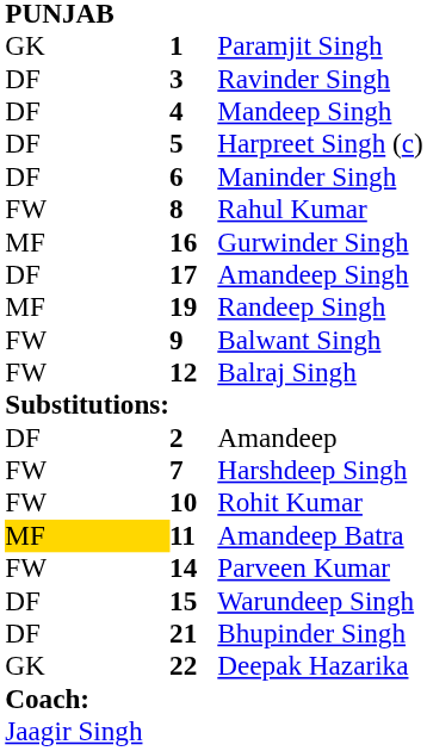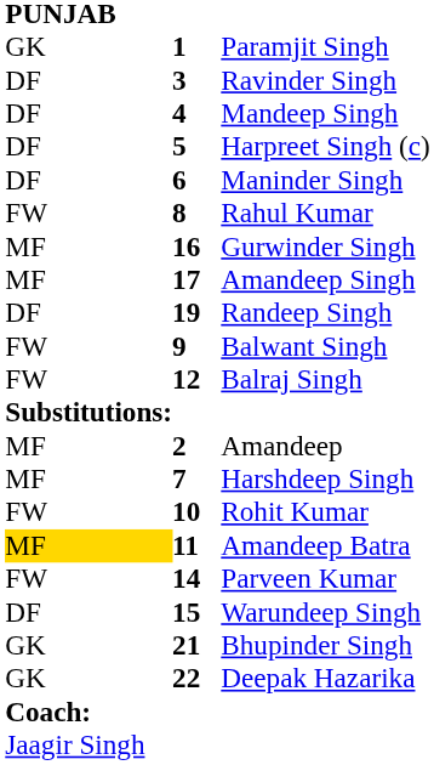Amandeep Singh | column 1: DF -> MF
Randeep Singh | column 1: MF -> DF
Amandeep | column 1: DF -> MF
Harshdeep Singh | column 1: FW -> MF
Bhupinder Singh | column 1: DF -> GK
